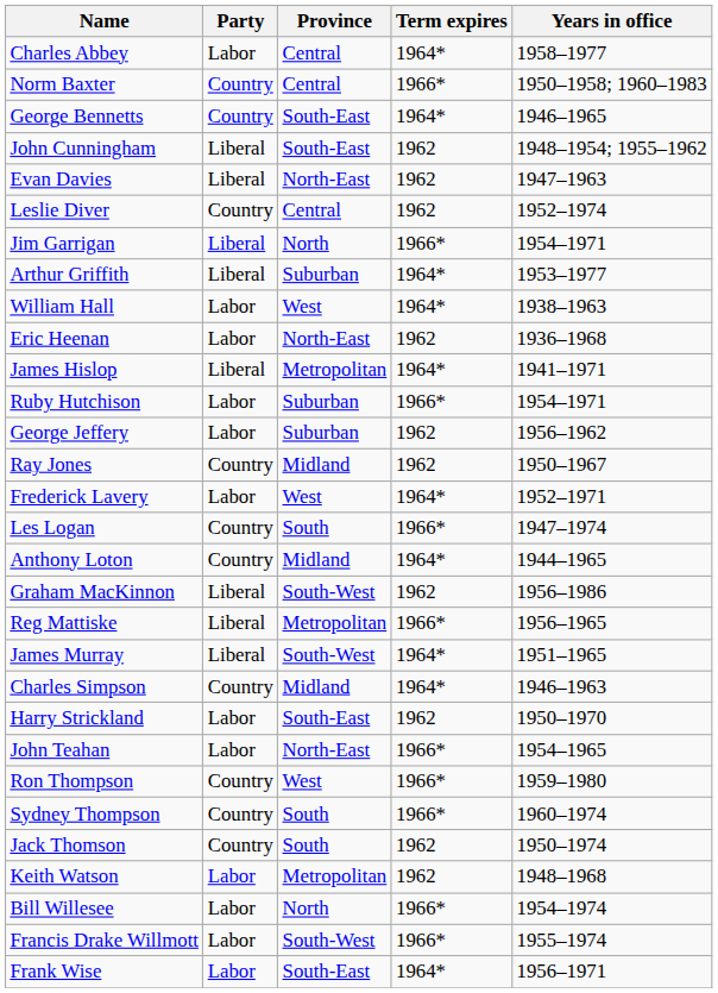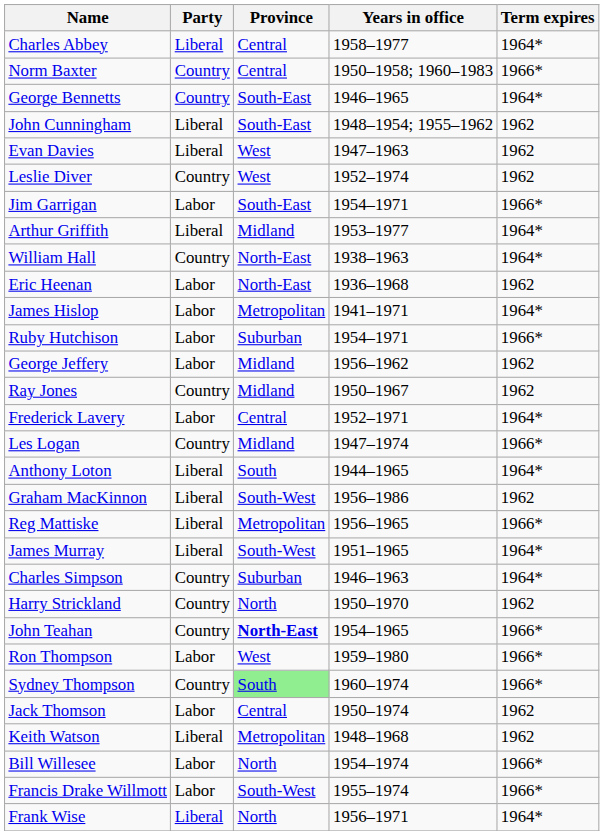columns swapped: Term expires <-> Years in office
Charles Abbey | Party: Labor -> Liberal
Evan Davies | Province: North-East -> West
Leslie Diver | Province: Central -> West
Jim Garrigan | Party: Liberal -> Labor
Jim Garrigan | Province: North -> South-East
Arthur Griffith | Province: Suburban -> Midland
William Hall | Party: Labor -> Country
William Hall | Province: West -> North-East
James Hislop | Party: Liberal -> Labor
George Jeffery | Province: Suburban -> Midland
Frederick Lavery | Province: West -> Central
Les Logan | Province: South -> Midland
Anthony Loton | Party: Country -> Liberal
Anthony Loton | Province: Midland -> South
Charles Simpson | Province: Midland -> Suburban
Harry Strickland | Party: Labor -> Country
Harry Strickland | Province: South-East -> North
John Teahan | Party: Labor -> Country
John Teahan | Province: normal -> bold
Ron Thompson | Party: Country -> Labor
Sydney Thompson | Province: no background -> lightgreen background
Jack Thomson | Party: Country -> Labor
Jack Thomson | Province: South -> Central
Keith Watson | Party: Labor -> Liberal
Frank Wise | Party: Labor -> Liberal
Frank Wise | Province: South-East -> North
